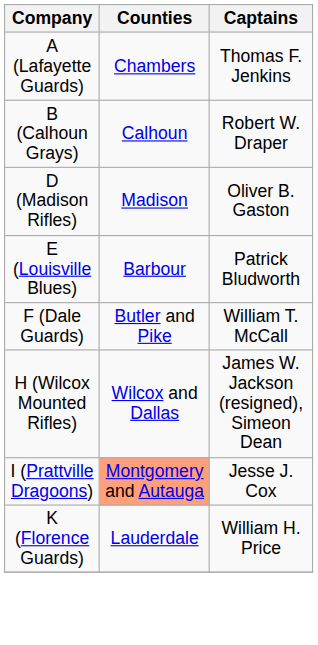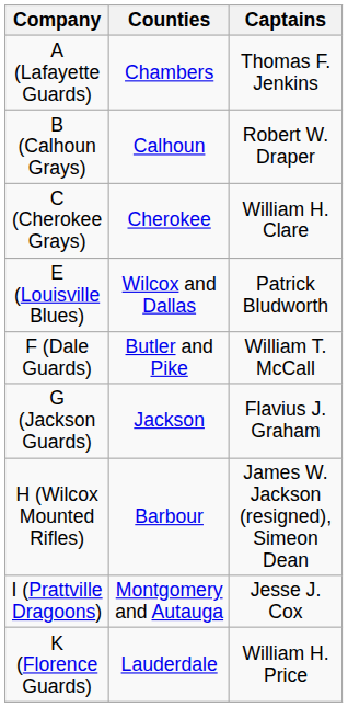+ row: C (Cherokee Grays) | Cherokee | William H. Clare
- row: D (Madison Rifles) | Madison | Oliver B. Gaston
E (Louisville Blues) | Counties: Barbour -> Wilcox and Dallas
+ row: G (Jackson Guards) | Jackson | Flavius J. Graham
H (Wilcox Mounted Rifles) | Counties: Wilcox and Dallas -> Barbour
I (Prattville Dragoons) | Counties: lightsalmon background -> no background
